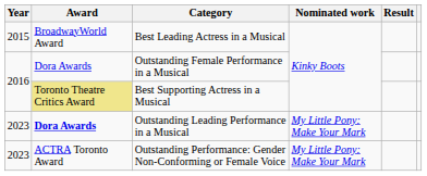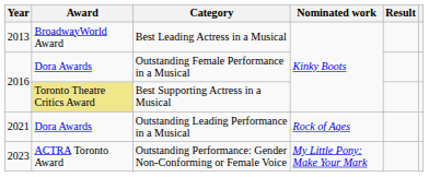Best Leading Actress in a Musical | Year: 2015 -> 2013
Outstanding Leading Performance in a Musical | Year: 2023 -> 2021
Outstanding Leading Performance in a Musical | Award: bold -> normal
Outstanding Leading Performance in a Musical | Nominated work: My Little Pony: Make Your Mark -> Rock of Ages
